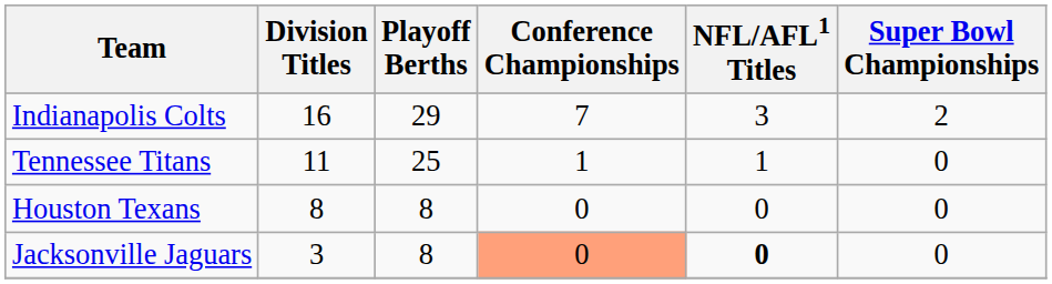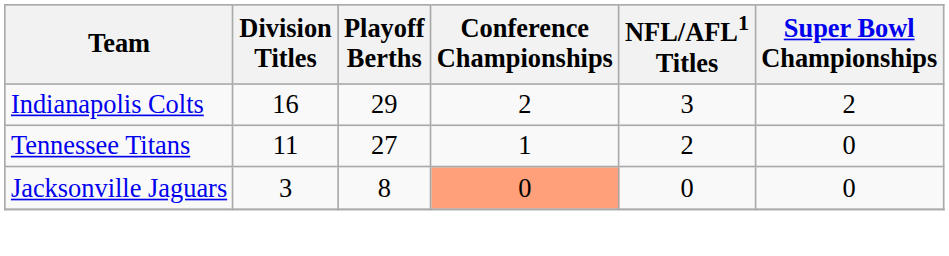Indianapolis Colts | Conference Championships: 7 -> 2
Tennessee Titans | Playoff Berths: 25 -> 27
Tennessee Titans | NFL/AFL1 Titles: 1 -> 2
- row: Houston Texans | 8 | 8 | 0 | 0 | 0
Jacksonville Jaguars | NFL/AFL1 Titles: bold -> normal
